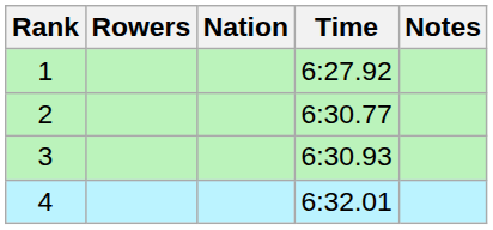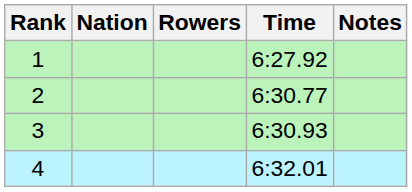columns swapped: Rowers <-> Nation
